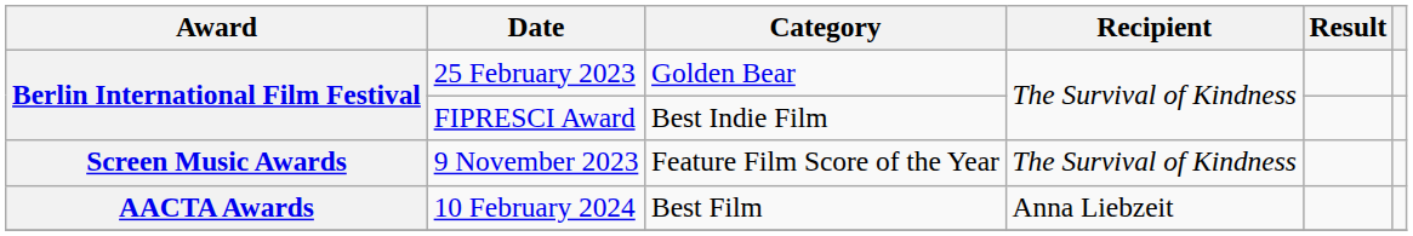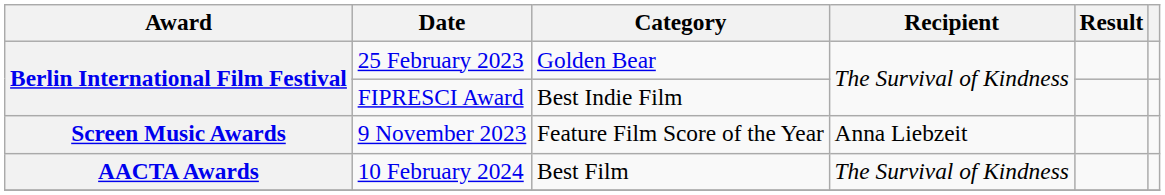9 November 2023 | Recipient: The Survival of Kindness -> Anna Liebzeit
10 February 2024 | Recipient: Anna Liebzeit -> The Survival of Kindness
